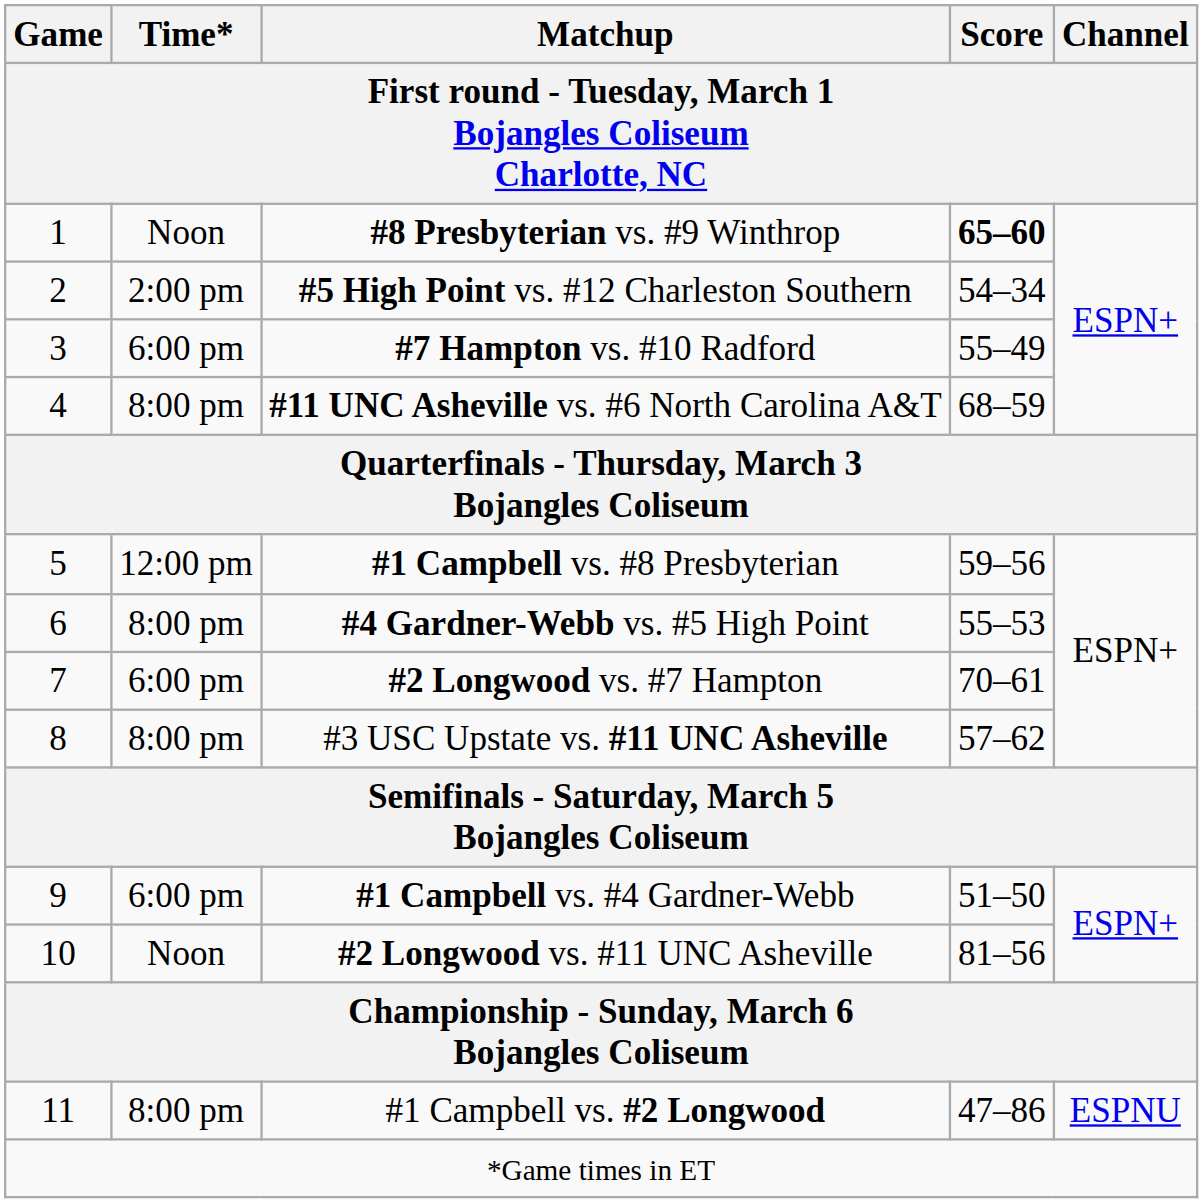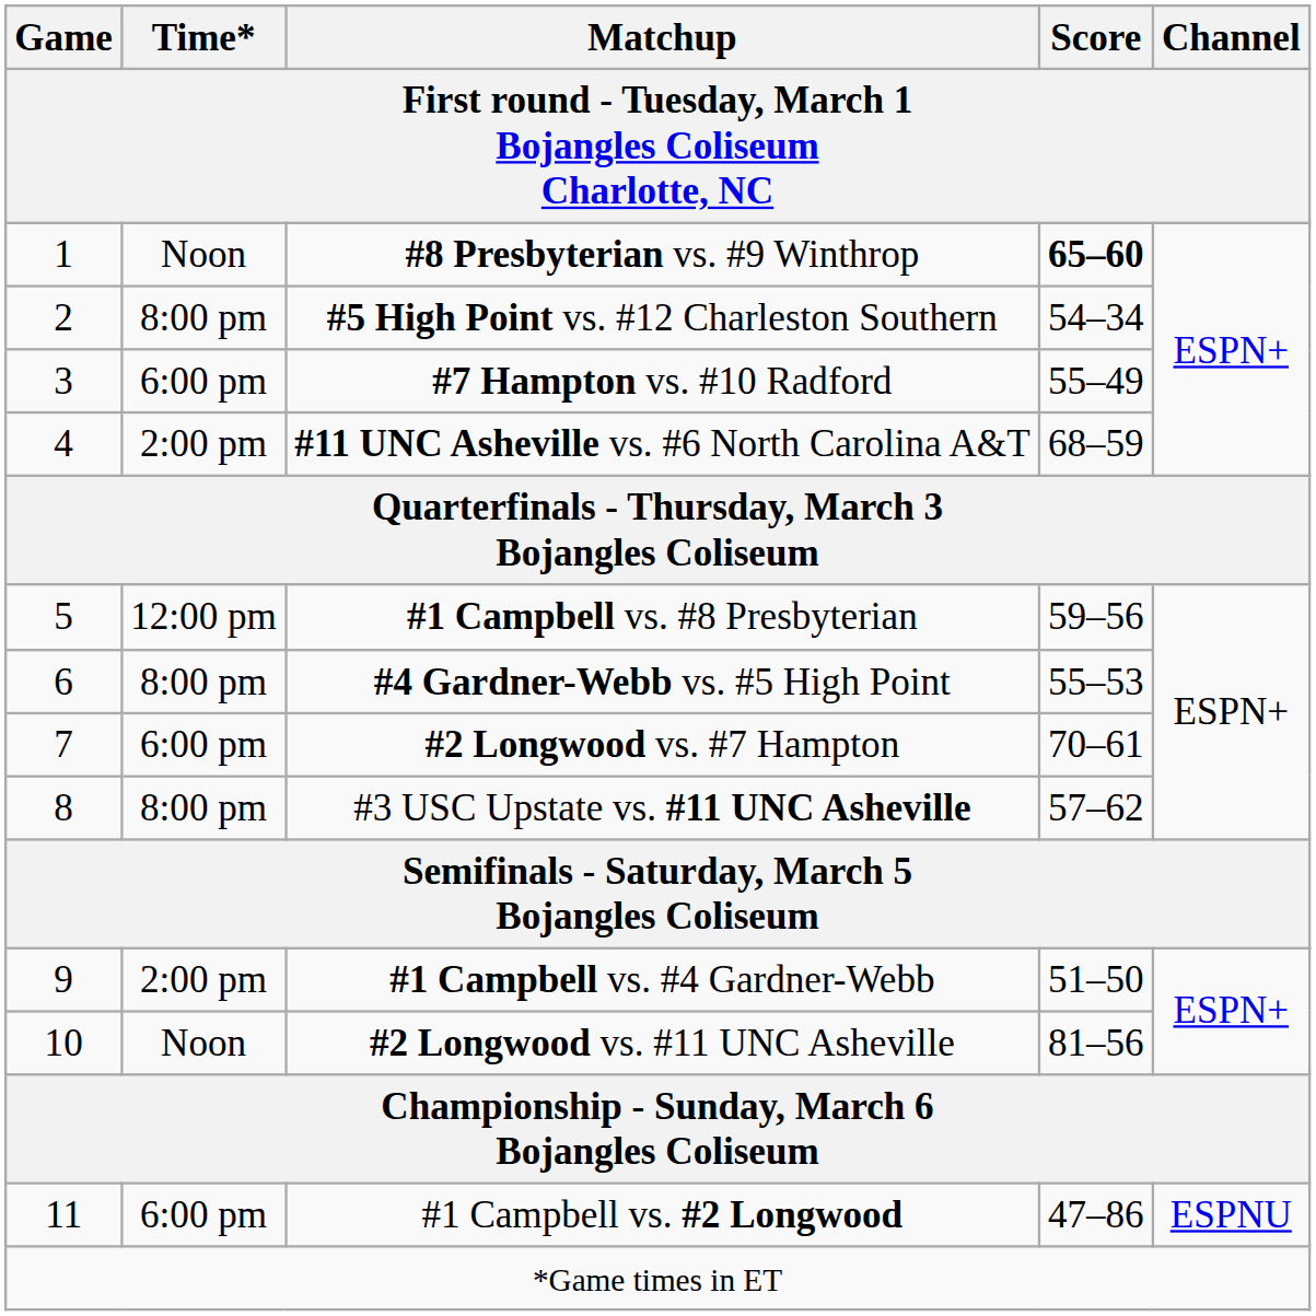#5 High Point vs. #12 Charleston Southern | Time*: 2:00 pm -> 8:00 pm
#11 UNC Asheville vs. #6 North Carolina A&T | Time*: 8:00 pm -> 2:00 pm
#1 Campbell vs. #4 Gardner-Webb | Time*: 6:00 pm -> 2:00 pm
#1 Campbell vs. #2 Longwood | Time*: 8:00 pm -> 6:00 pm
